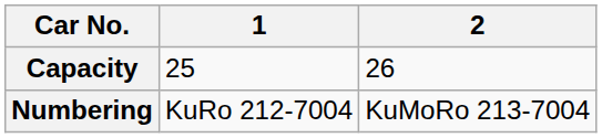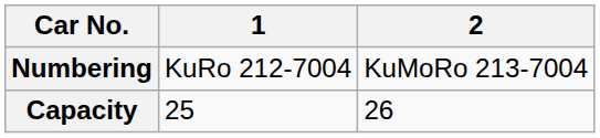rows swapped: Numbering <-> Capacity
